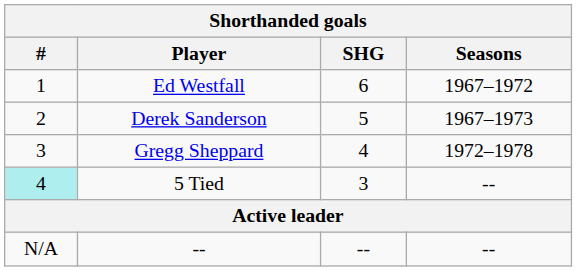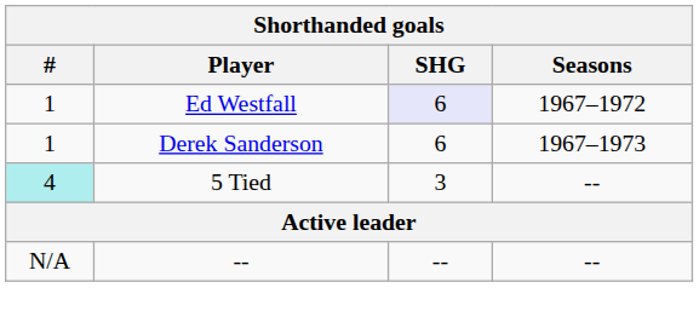Ed Westfall | SHG: no background -> lavender background
Derek Sanderson | #: 2 -> 1
Derek Sanderson | SHG: 5 -> 6
- row: 3 | Gregg Sheppard | 4 | 1972–1978
